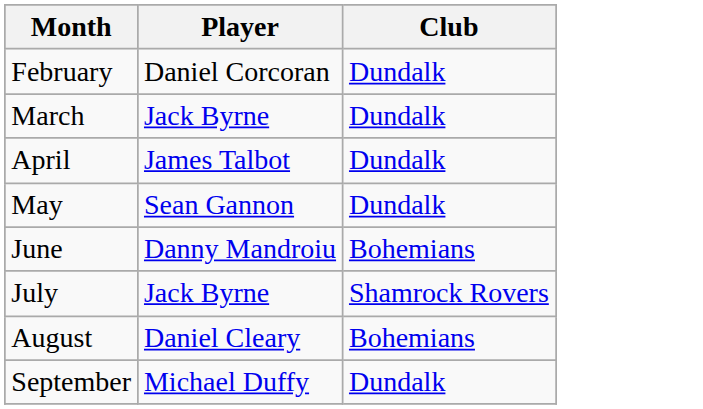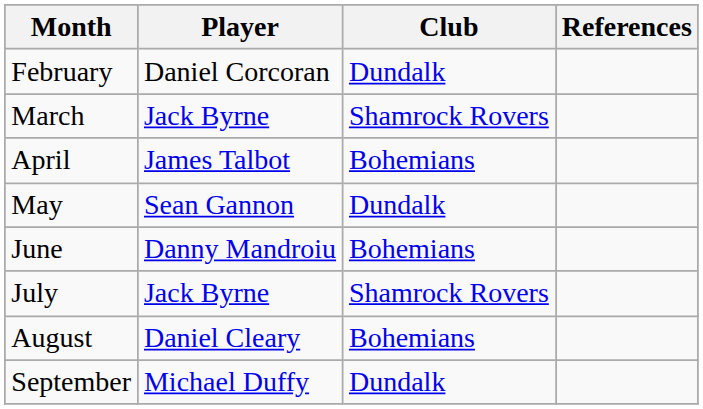+ column: References
March | Club: Dundalk -> Shamrock Rovers
April | Club: Dundalk -> Bohemians
